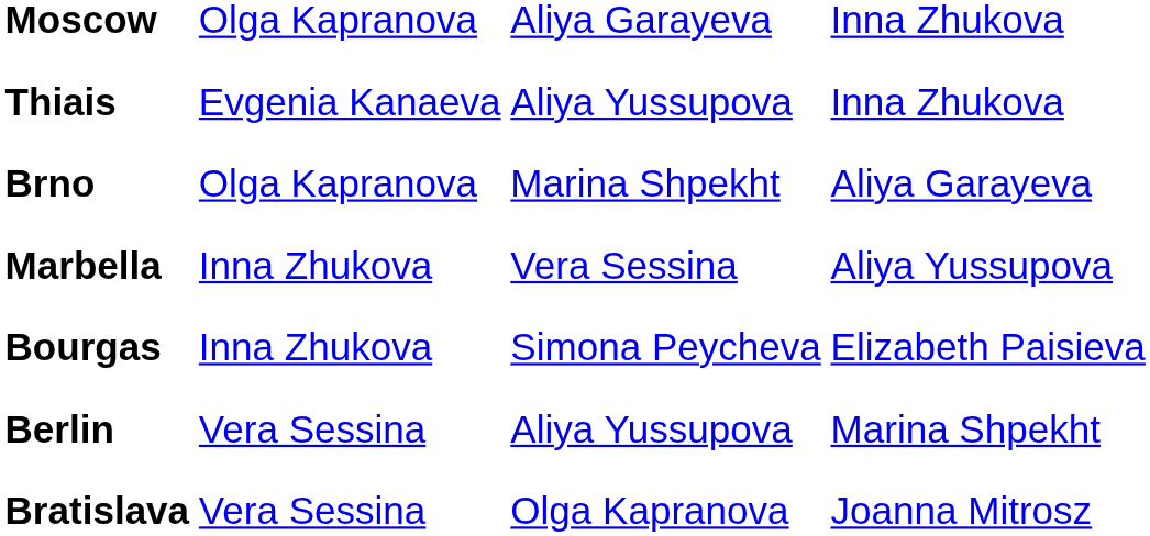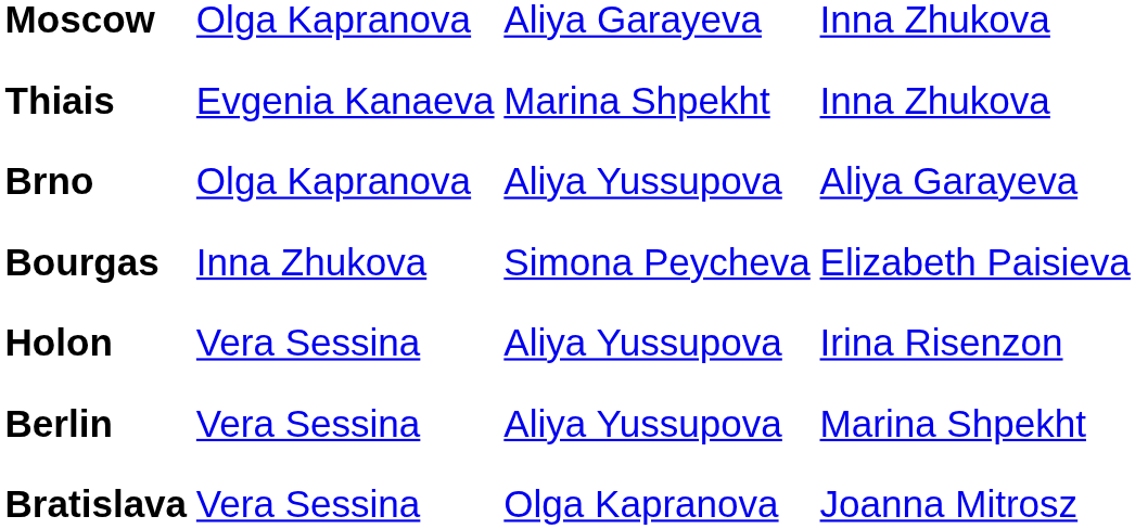Thiais | column 3: Aliya Yussupova -> Marina Shpekht
Brno | column 3: Marina Shpekht -> Aliya Yussupova
- row: Marbella | Inna Zhukova | Vera Sessina | Aliya Yussupova
+ row: Holon | Vera Sessina | Aliya Yussupova | Irina Risenzon
